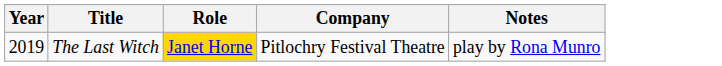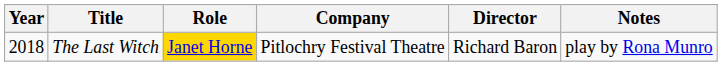+ column: Director | Richard Baron
The Last Witch | Year: 2019 -> 2018
